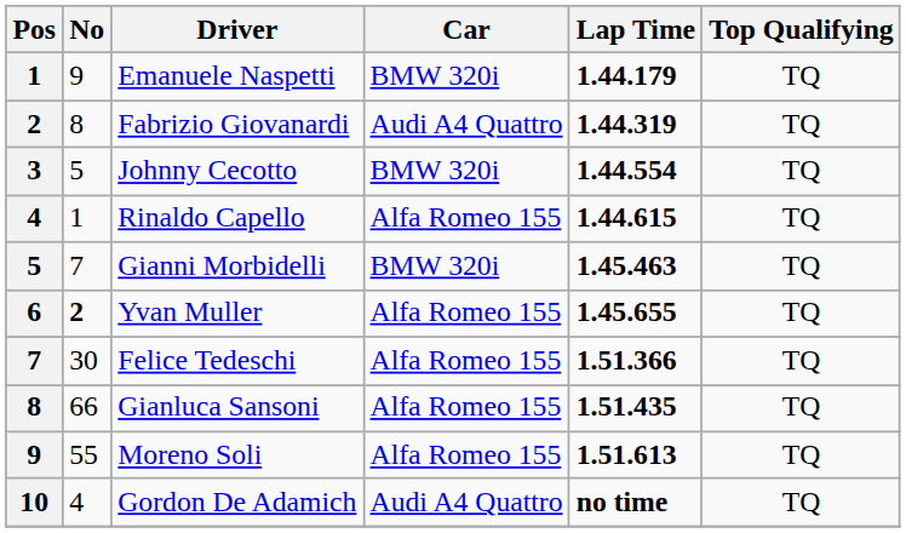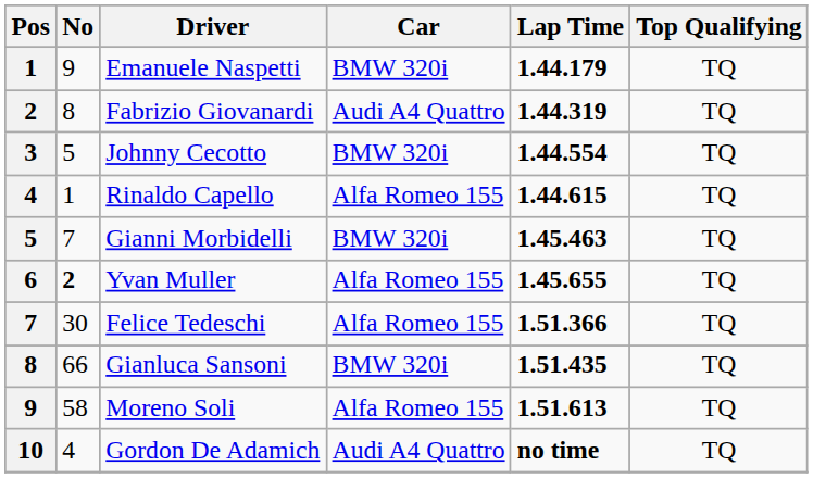Gianluca Sansoni | Car: Alfa Romeo 155 -> BMW 320i
Moreno Soli | No: 55 -> 58
